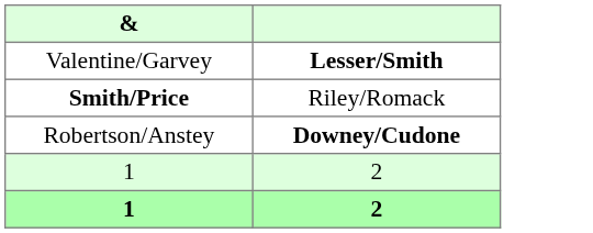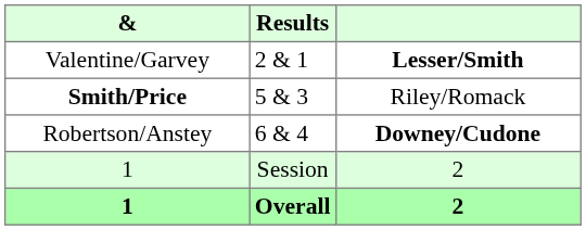+ column: Results | 2 & 1 | 5 & 3 | 6 & 4 | Session | Overall
